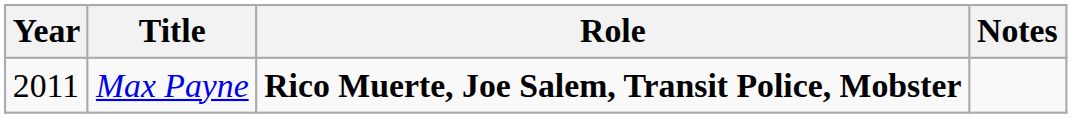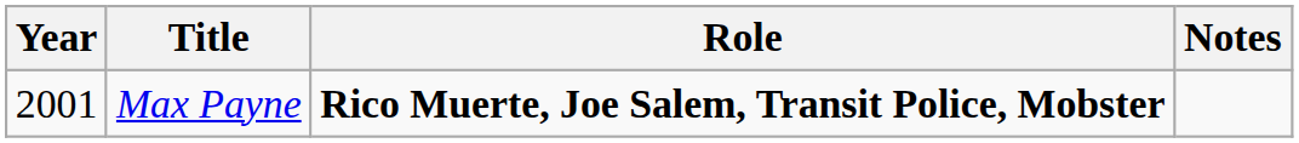Max Payne | Year: 2011 -> 2001
